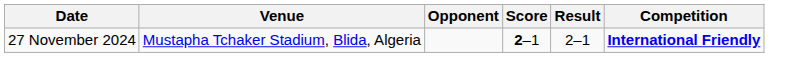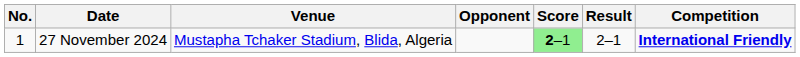+ column: No. | 1
27 November 2024 | Score: no background -> lightgreen background
